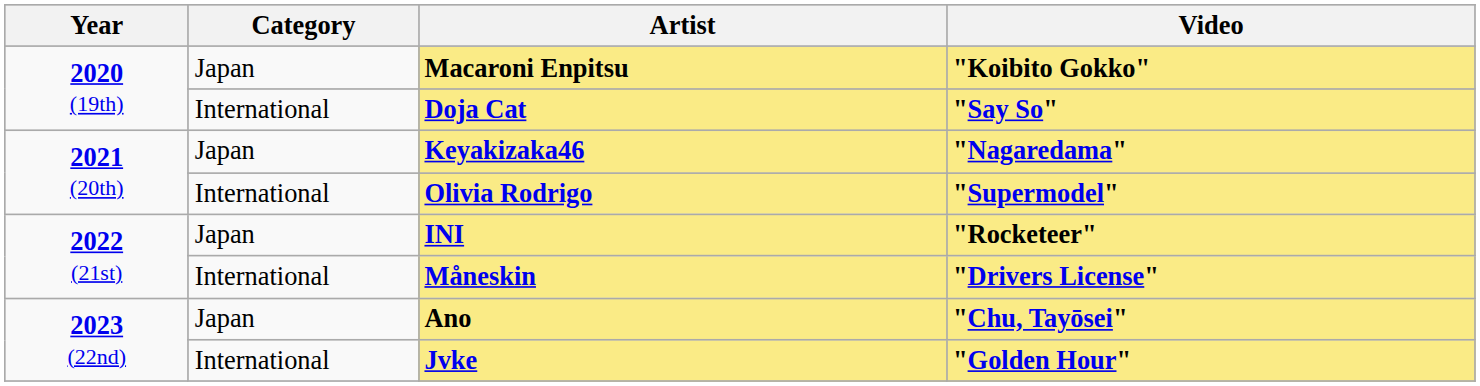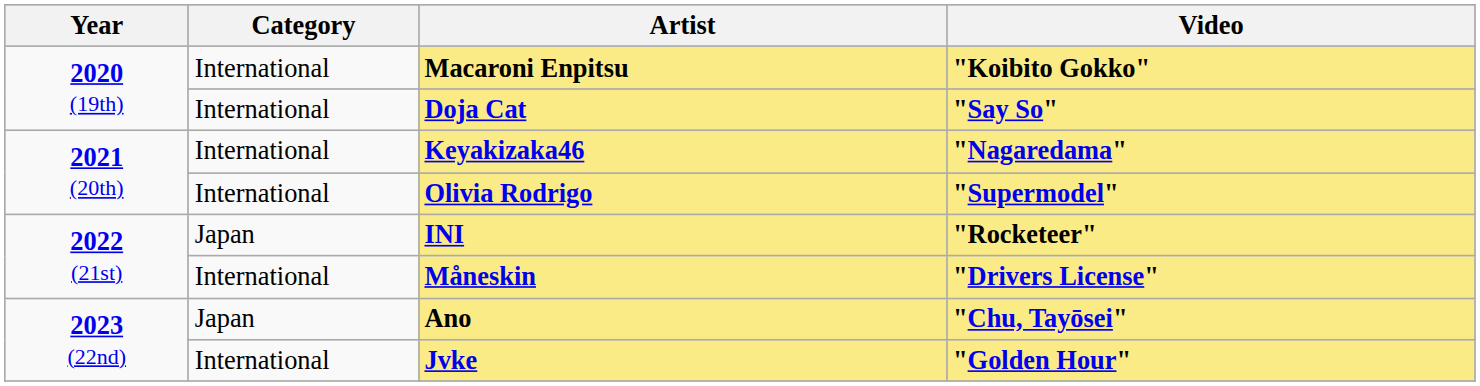Macaroni Enpitsu | Category: Japan -> International
Keyakizaka46 | Category: Japan -> International
